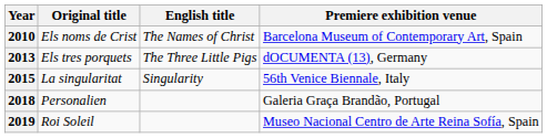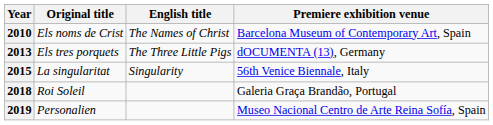2018 | Original title: Personalien -> Roi Soleil
2019 | Original title: Roi Soleil -> Personalien
